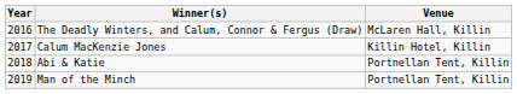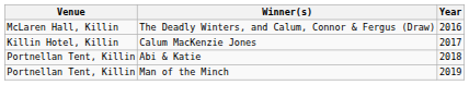columns swapped: Year <-> Venue
